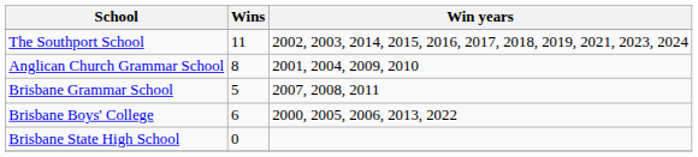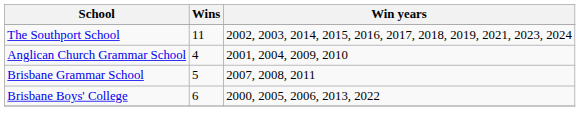Anglican Church Grammar School | Wins: 8 -> 4
- row: Brisbane State High School | 0
